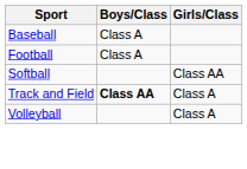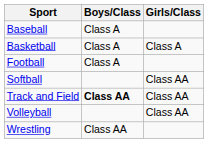+ row: Basketball | Class A | Class A
Track and Field | Girls/Class: Class A -> Class AA
Volleyball | Girls/Class: Class A -> Class AA
+ row: Wrestling | Class AA
